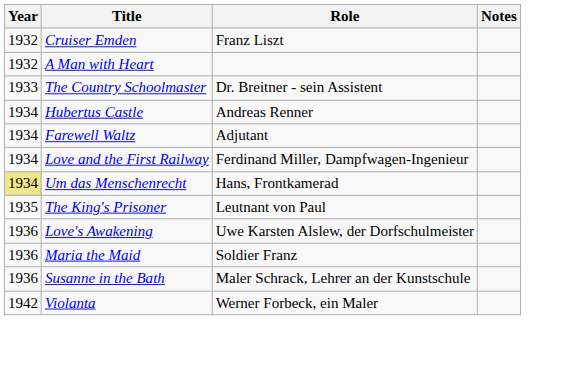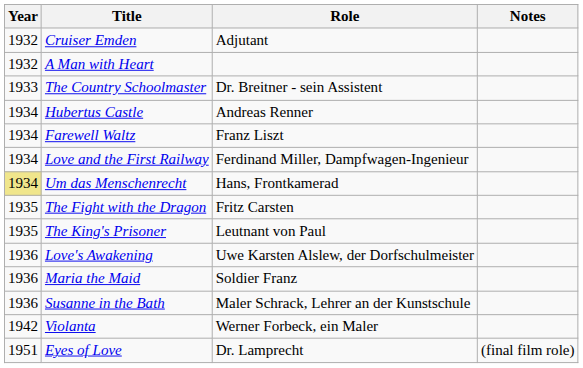Cruiser Emden | Role: Franz Liszt -> Adjutant
Farewell Waltz | Role: Adjutant -> Franz Liszt
+ row: 1935 | The Fight with the Dragon | Fritz Carsten
+ row: 1951 | Eyes of Love | Dr. Lamprecht | (final film role)
